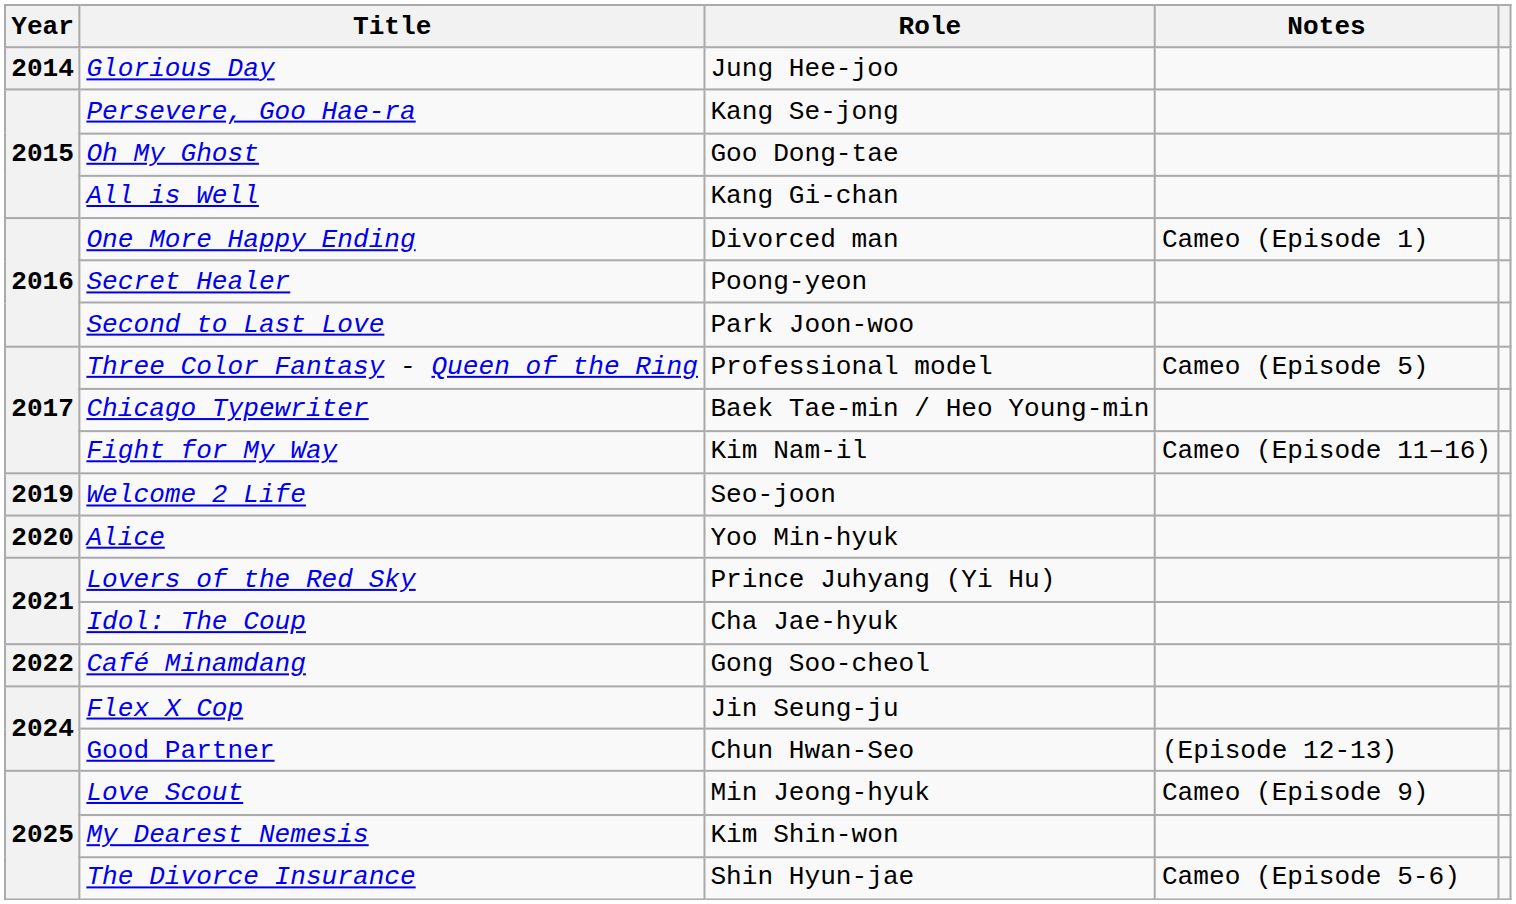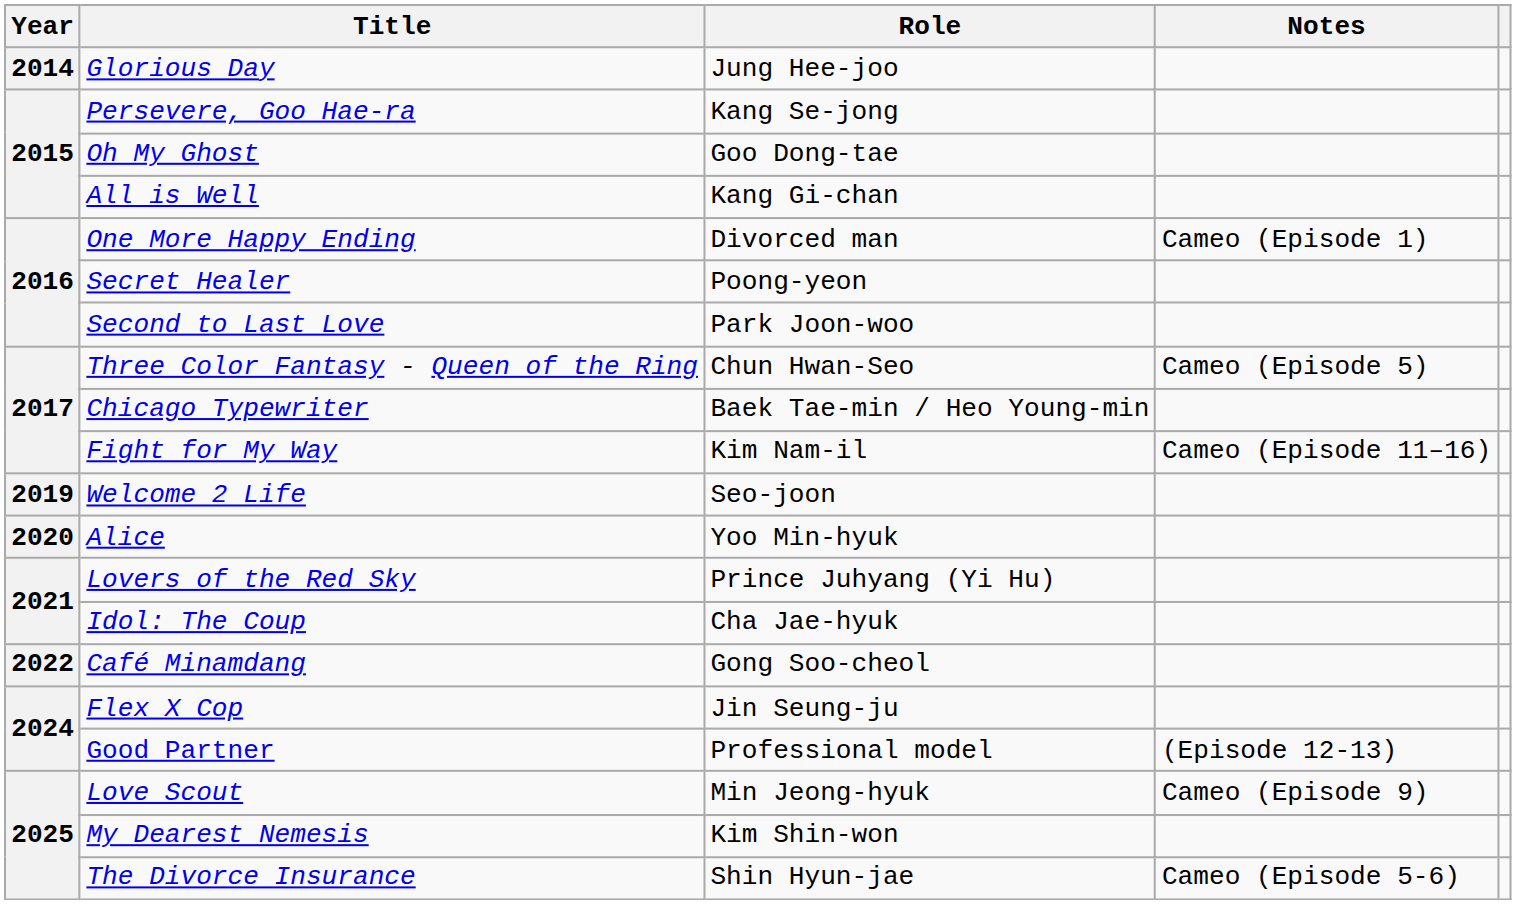Three Color Fantasy - Queen of the Ring | Role: Professional model -> Chun Hwan-Seo
Good Partner | Role: Chun Hwan-Seo -> Professional model
